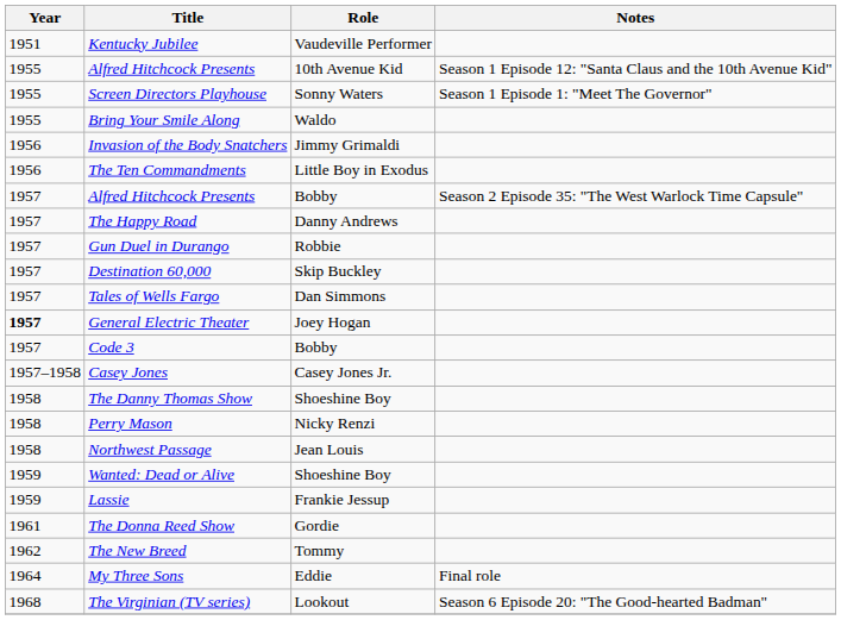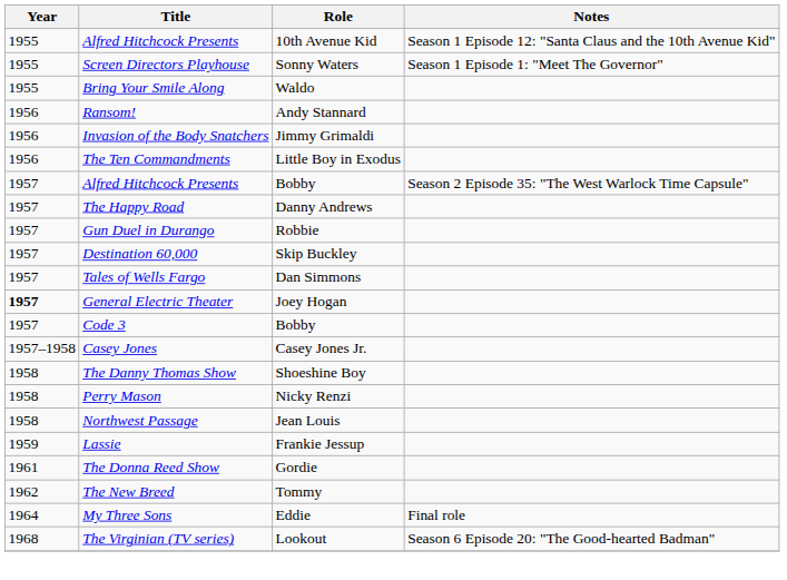- row: 1951 | Kentucky Jubilee | Vaudeville Performer
+ row: 1956 | Ransom! | Andy Stannard
- row: 1959 | Wanted: Dead or Alive | Shoeshine Boy
